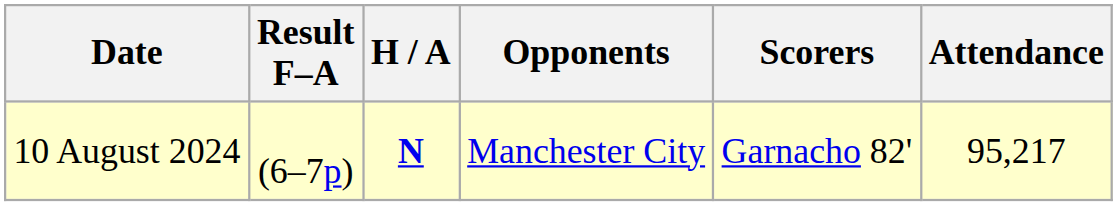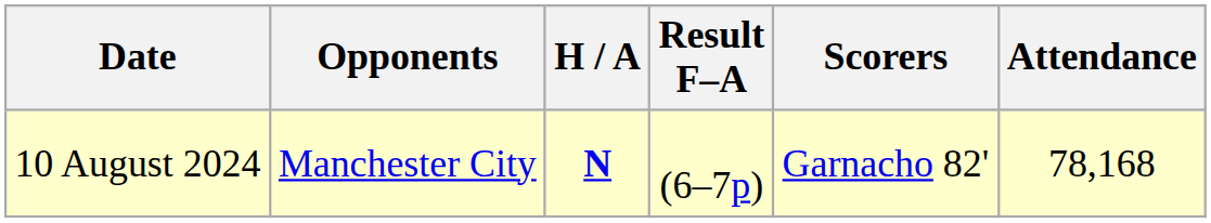columns swapped: Opponents <-> Result F–A
10 August 2024 | Attendance: 95,217 -> 78,168
